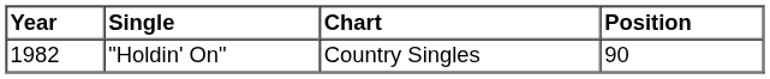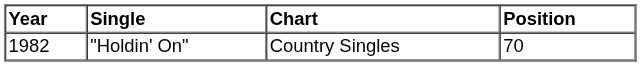"Holdin' On" | Position: 90 -> 70
